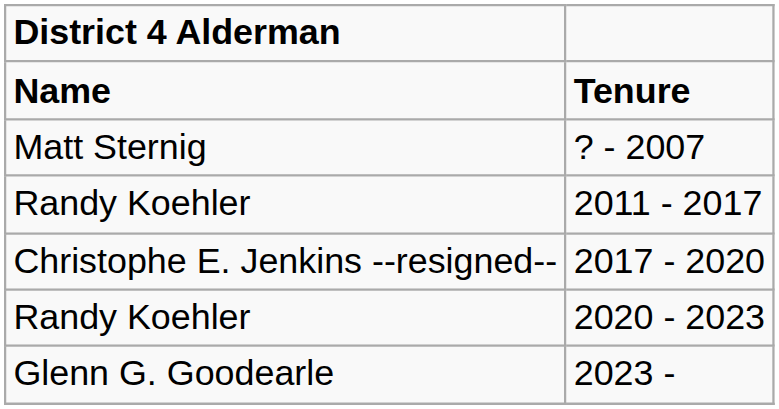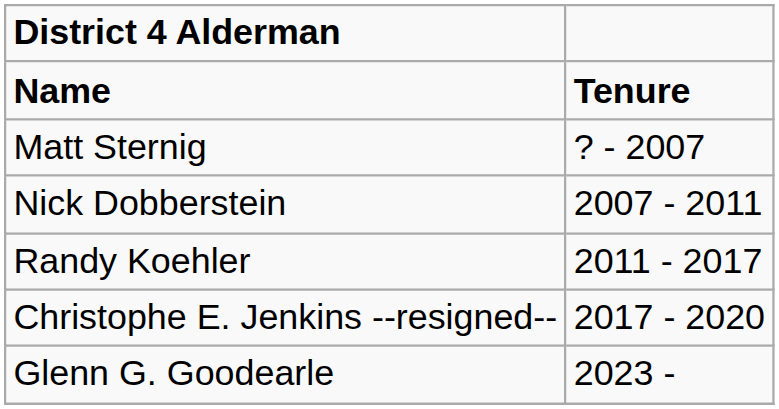+ row: Nick Dobberstein | 2007 - 2011
- row: Randy Koehler | 2020 - 2023
